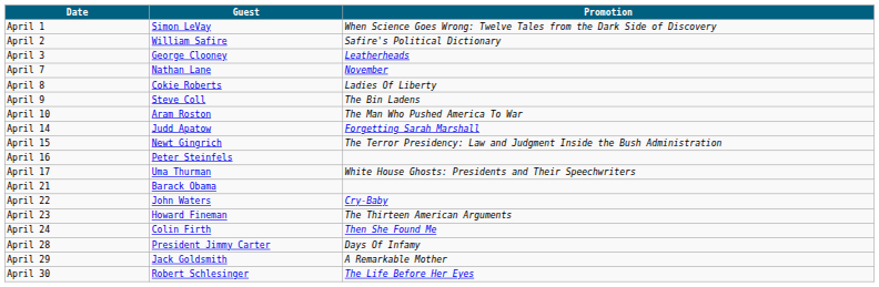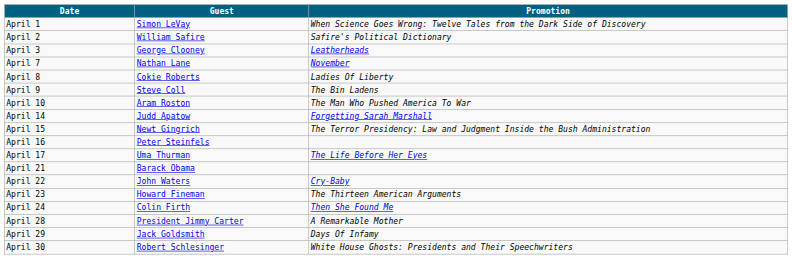April 17 | Promotion: White House Ghosts: Presidents and Their Speechwriters -> The Life Before Her Eyes
April 28 | Promotion: Days Of Infamy -> A Remarkable Mother
April 29 | Promotion: A Remarkable Mother -> Days Of Infamy
April 30 | Promotion: The Life Before Her Eyes -> White House Ghosts: Presidents and Their Speechwriters
